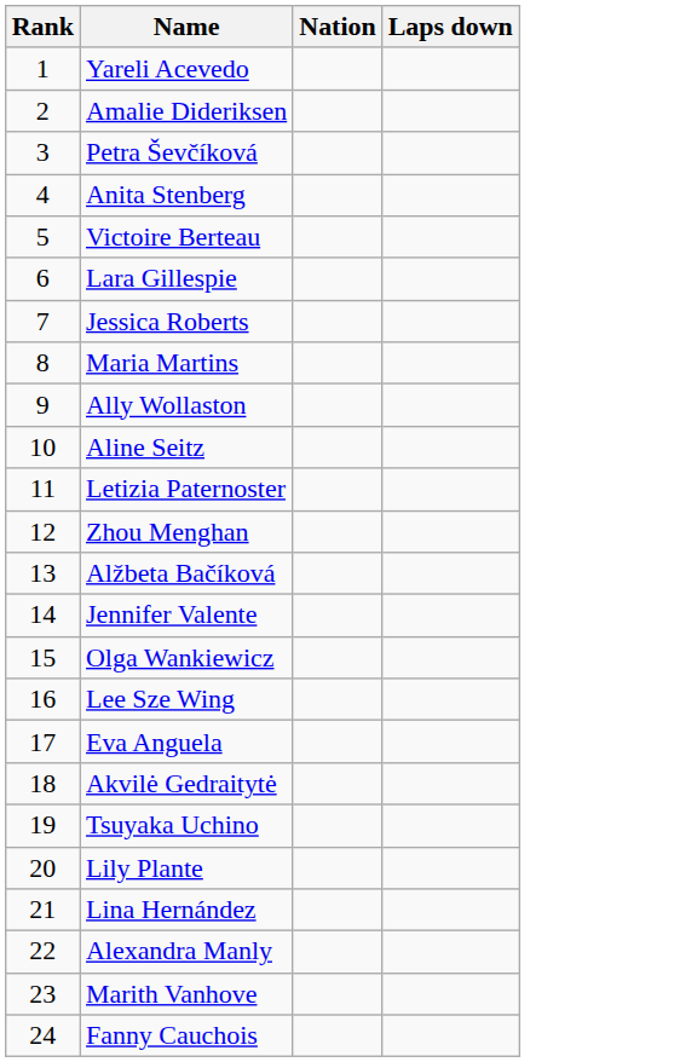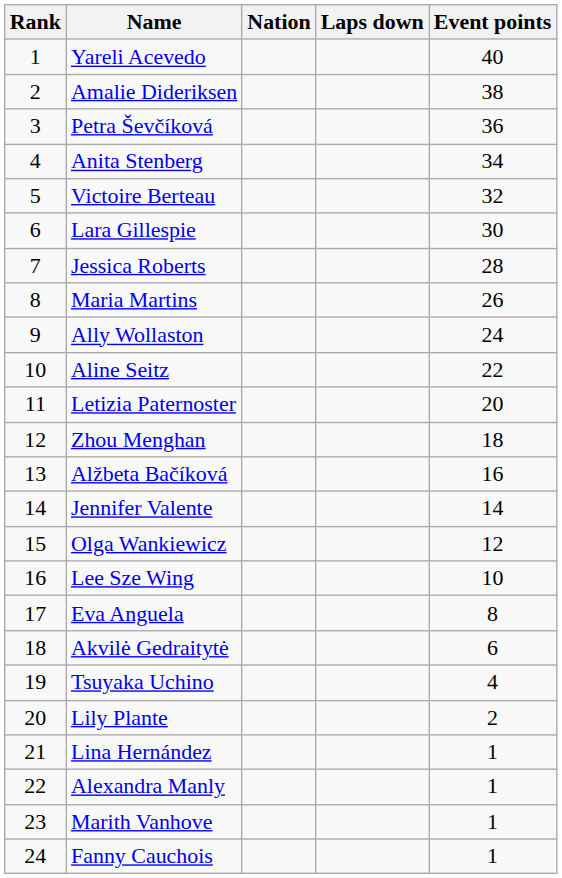+ column: Event points | 40 | 38 | 36 | 34 | 32 | 30 | 28 | 26 | 24 | 22 | 20 | 18 | 16 | 14 | 12 | 10 | 8 | 6 | 4 | 2 | 1 | 1 | 1 | 1
